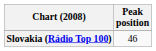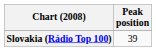Slovakia (Rádio Top 100) | Peak position: 46 -> 39
